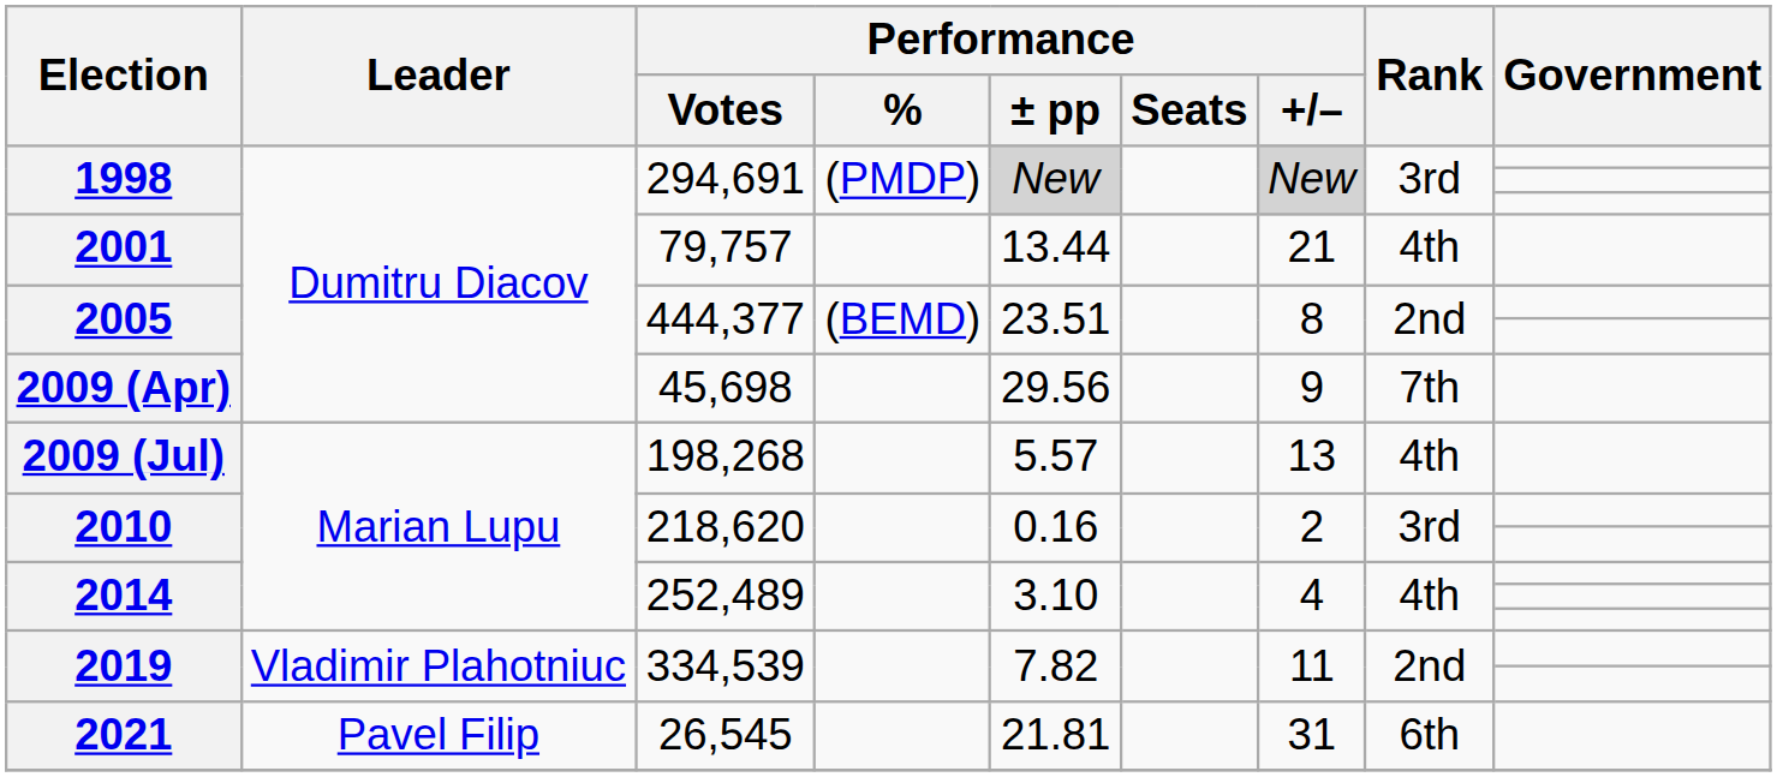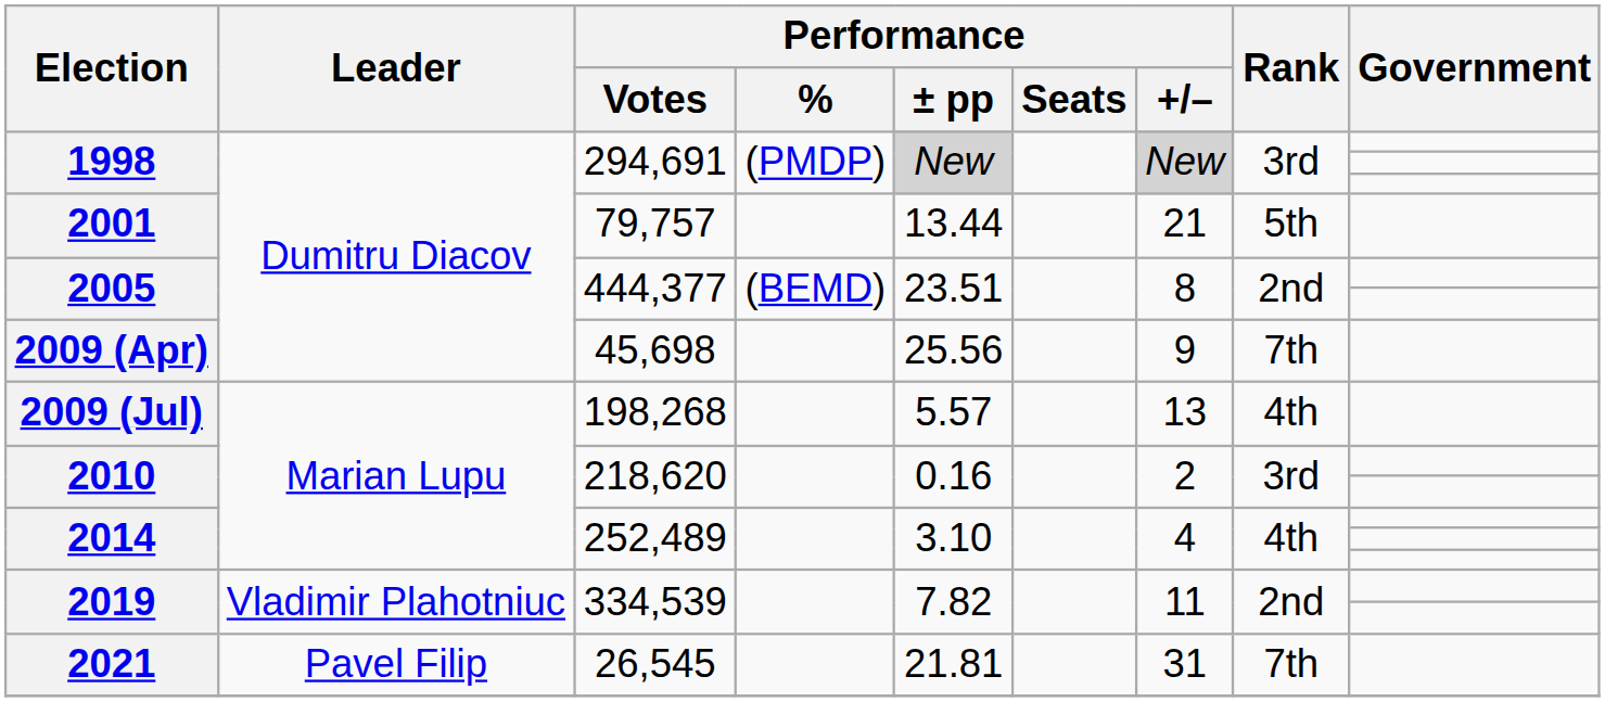2001 | Rank: 4th -> 5th
2009 (Apr) | Performance / ± pp: 29.56 -> 25.56
2021 | Rank: 6th -> 7th
